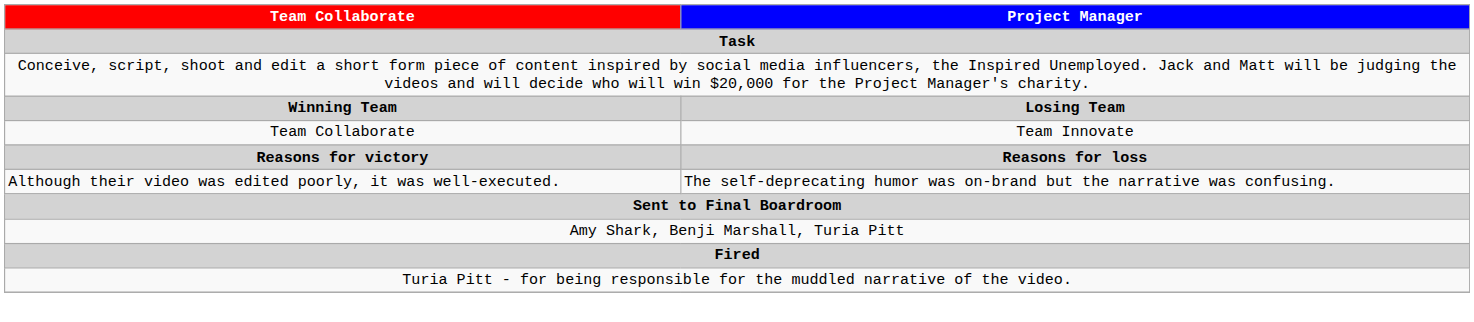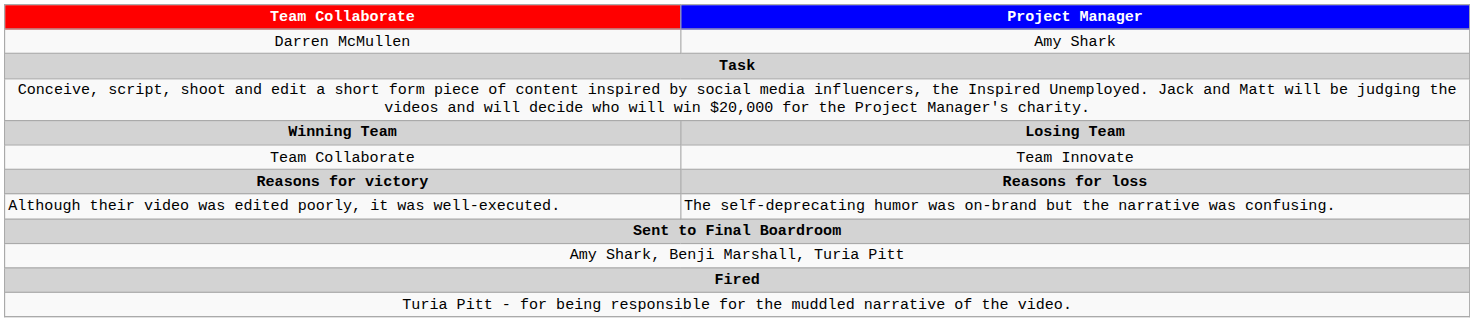+ row: Darren McMullen | Amy Shark
